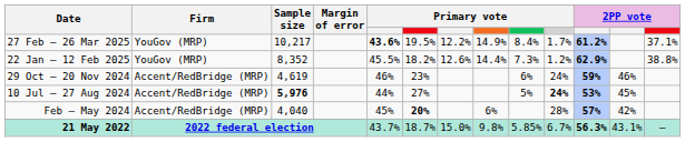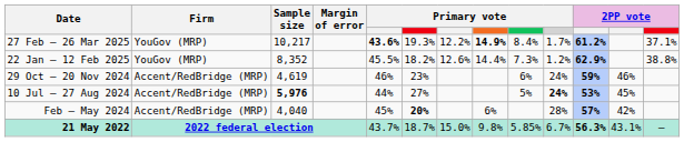27 Feb – 26 Mar 2025 | column 6: 19.5% -> 19.3%
27 Feb – 26 Mar 2025 | column 8: normal -> bold
